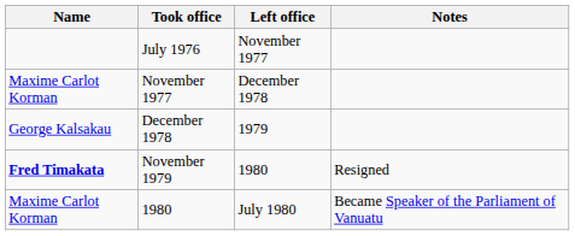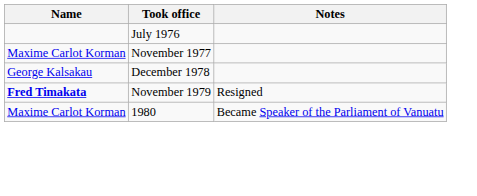- column: Left office | November 1977 | December 1978 | 1979 | 1980 | July 1980
